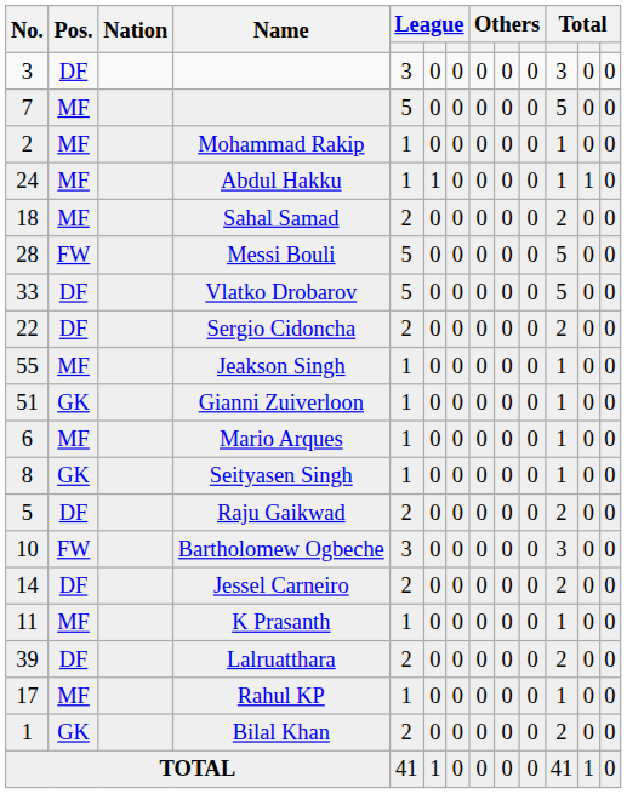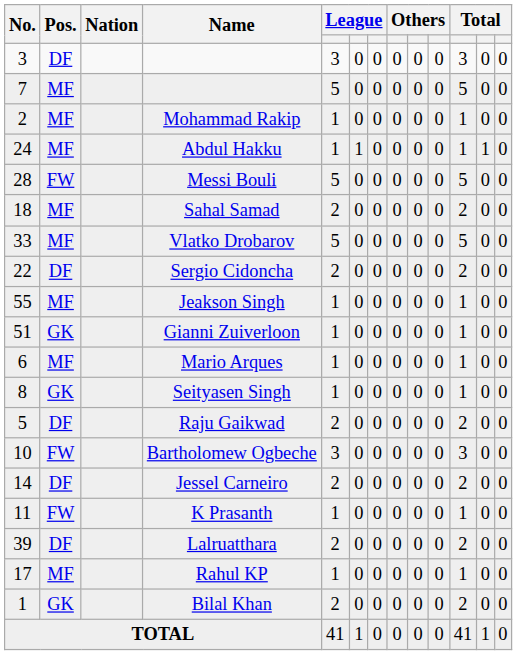rows swapped: Messi Bouli <-> Sahal Samad
Vlatko Drobarov | Pos.: DF -> MF
K Prasanth | Pos.: MF -> FW
